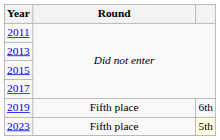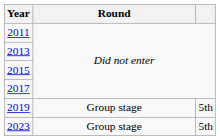2019 | Round: Fifth place -> Group stage
2019 | column 3: 6th -> 5th
2023 | Round: Fifth place -> Group stage
2023 | column 3: lightyellow background -> no background
